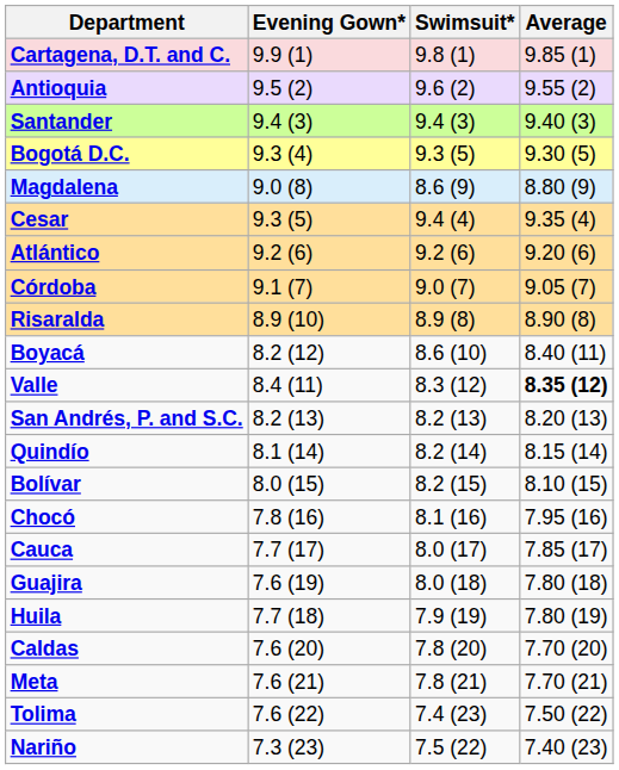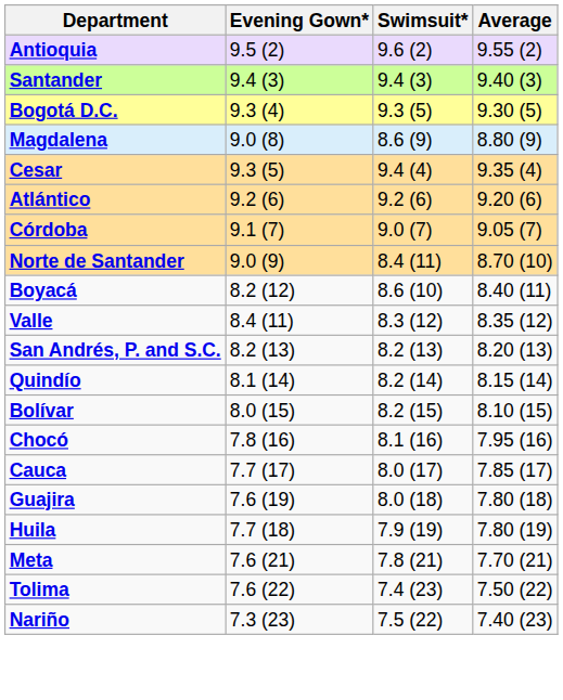- row: Cartagena, D.T. and C. | 9.9 (1) | 9.8 (1) | 9.85 (1)
- row: Risaralda | 8.9 (10) | 8.9 (8) | 8.90 (8)
+ row: Norte de Santander | 9.0 (9) | 8.4 (11) | 8.70 (10)
Valle | Average: bold -> normal
- row: Caldas | 7.6 (20) | 7.8 (20) | 7.70 (20)
